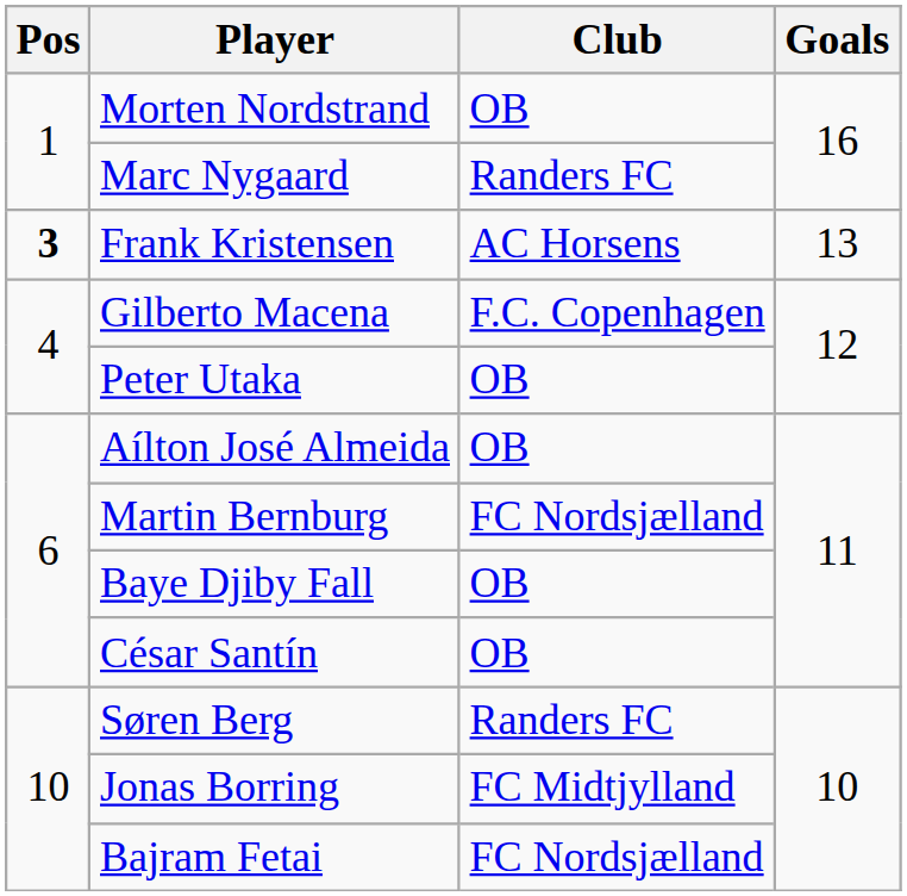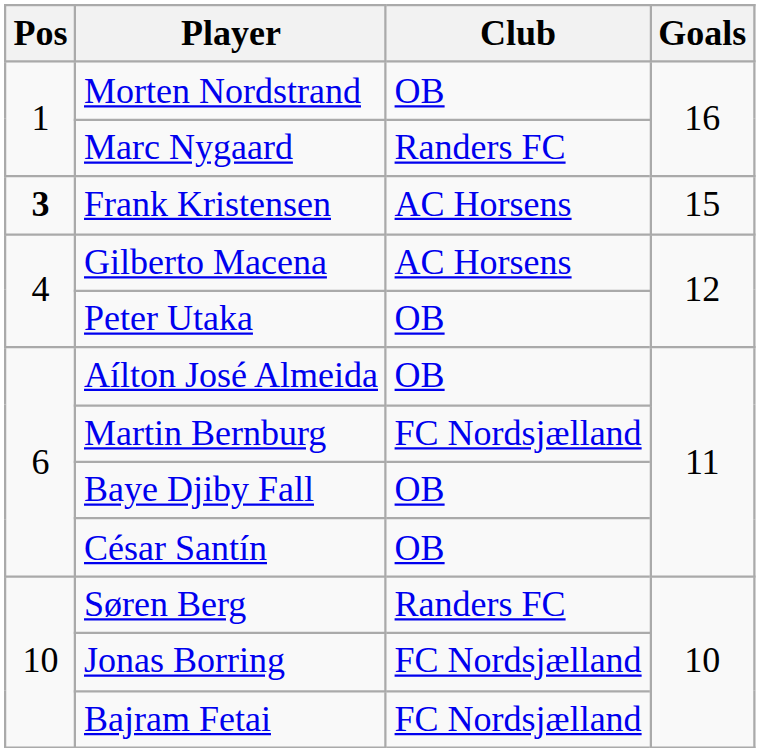Frank Kristensen | Goals: 13 -> 15
Gilberto Macena | Club: F.C. Copenhagen -> AC Horsens
Jonas Borring | Club: FC Midtjylland -> FC Nordsjælland
